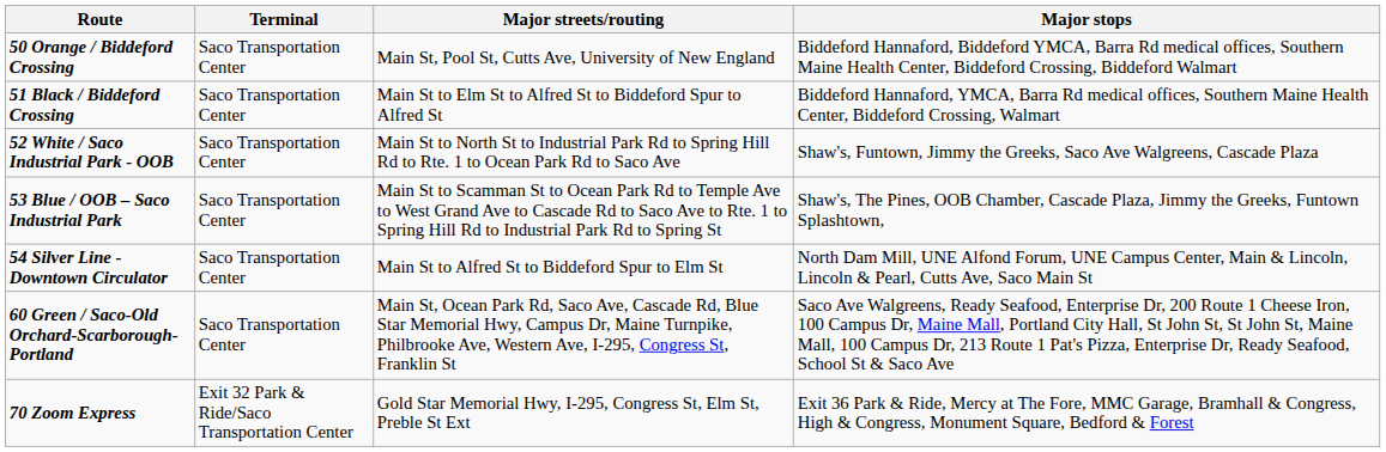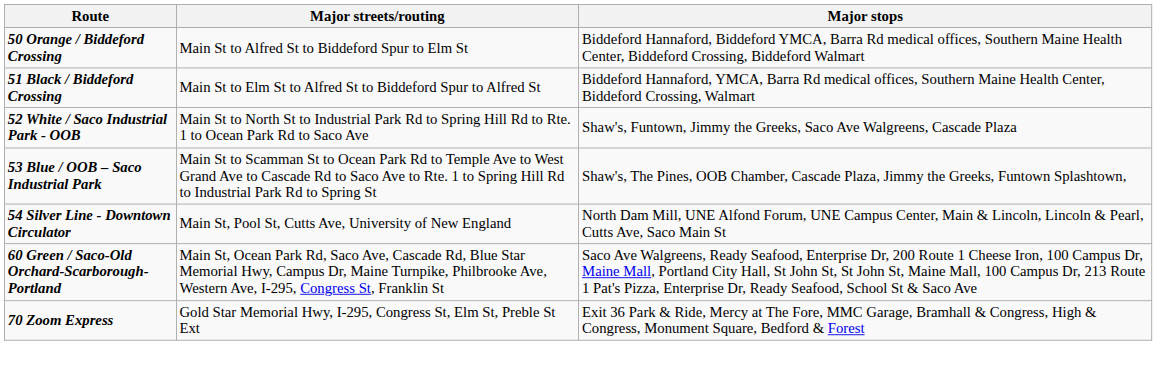- column: Terminal | Saco Transportation Center | Saco Transportation Center | Saco Transportation Center | Saco Transportation Center | Saco Transportation Center | Saco Transportation Center | Exit 32 Park & Ride/Saco Transportation Center
50 Orange / Biddeford Crossing | Major streets/routing: Main St, Pool St, Cutts Ave, University of New England -> Main St to Alfred St to Biddeford Spur to Elm St
54 Silver Line - Downtown Circulator | Major streets/routing: Main St to Alfred St to Biddeford Spur to Elm St -> Main St, Pool St, Cutts Ave, University of New England
